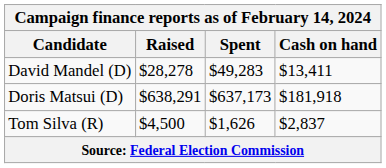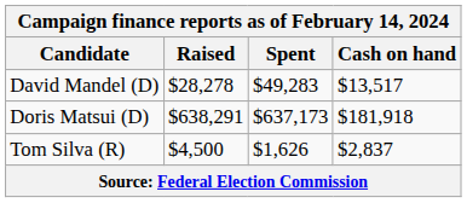David Mandel (D) | Cash on hand: $13,411 -> $13,517
